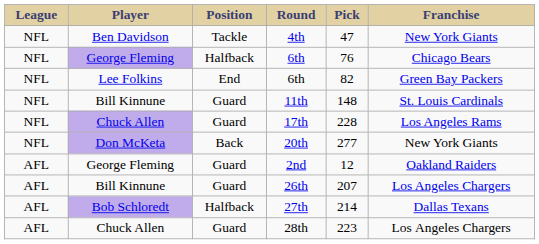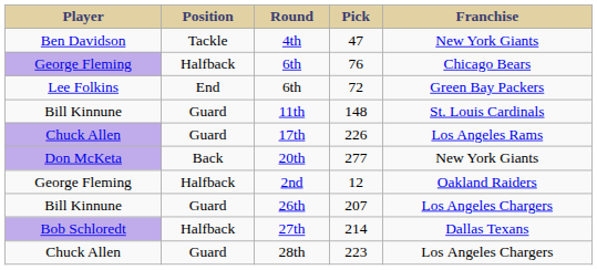- column: League | NFL | NFL | NFL | NFL | NFL | NFL | AFL | AFL | AFL | AFL
Lee Folkins / 6th | Pick: 82 -> 72
17th | Pick: 228 -> 226
2nd | Position: Guard -> Halfback
